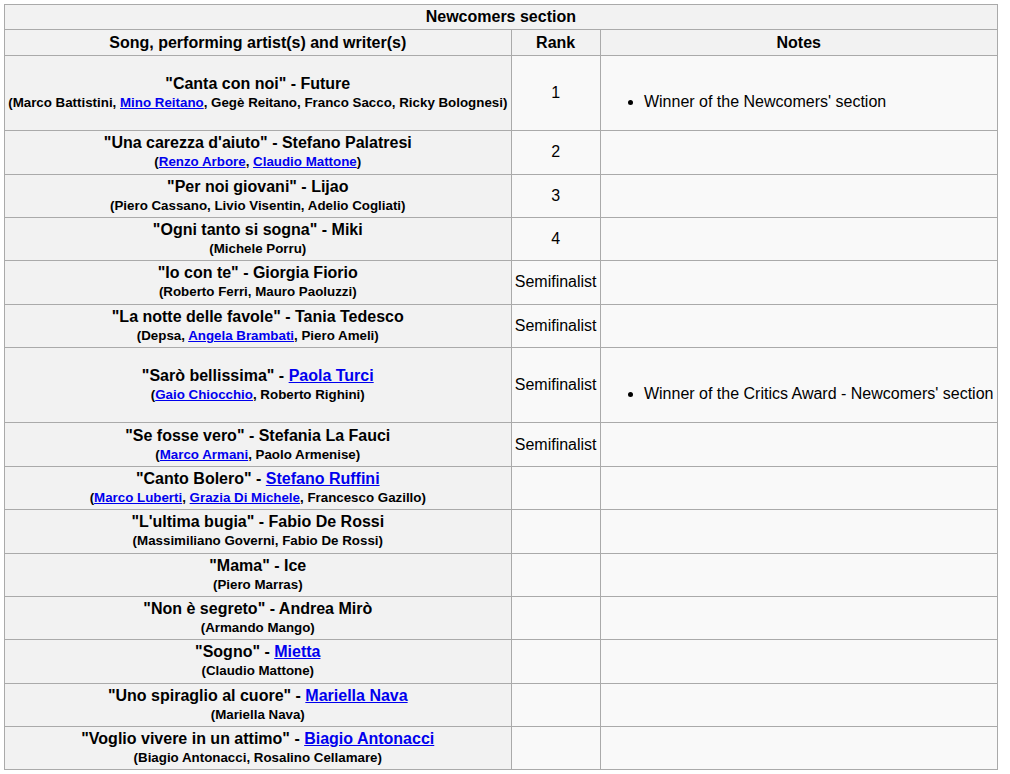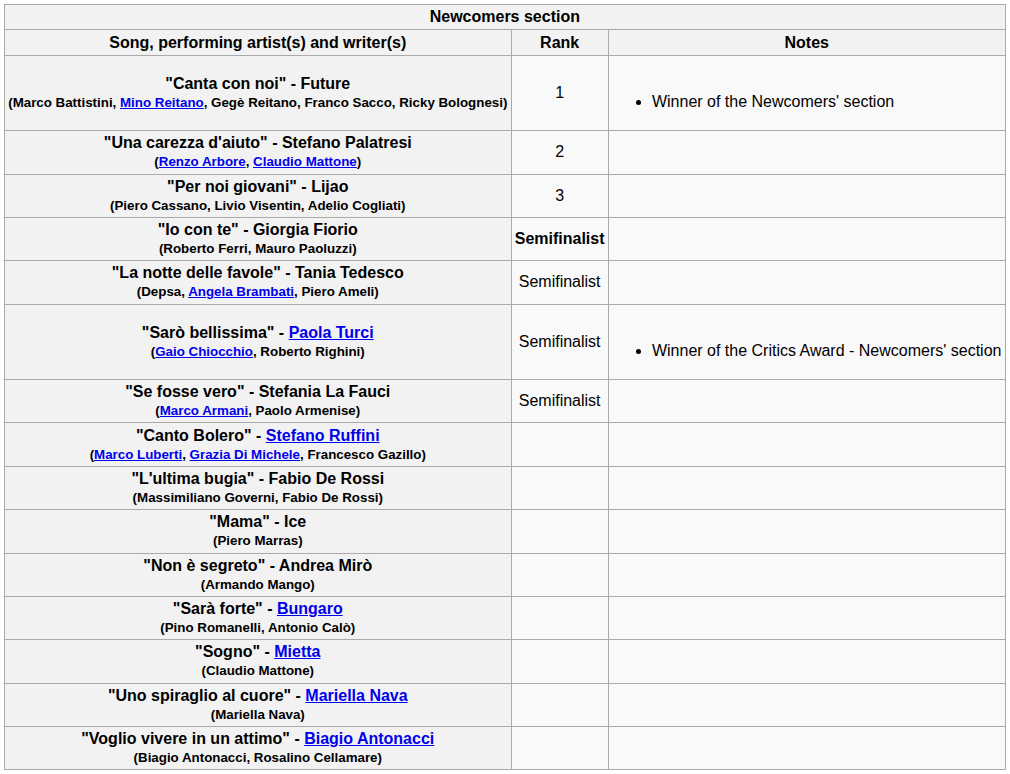- row: "Ogni tanto si sogna" - Miki (Michele Porru) | 4
"Io con te" - Giorgia Fiorio (Roberto Ferri, Mauro Paoluzzi) | Rank: normal -> bold
+ row: "Sarà forte" - Bungaro (Pino Romanelli, Antonio Calò)
